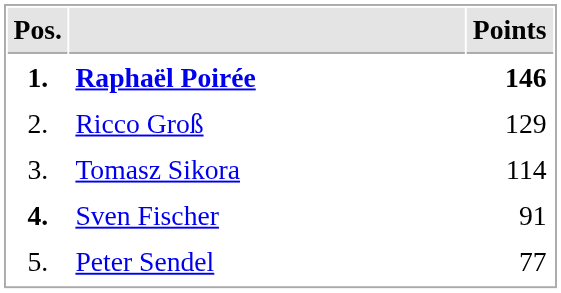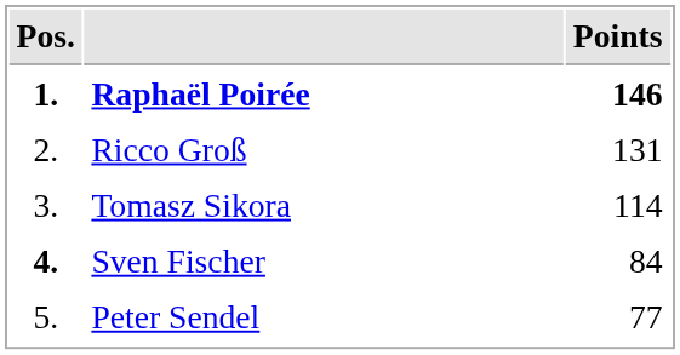Ricco Groß | Points: 129 -> 131
Sven Fischer | Points: 91 -> 84
